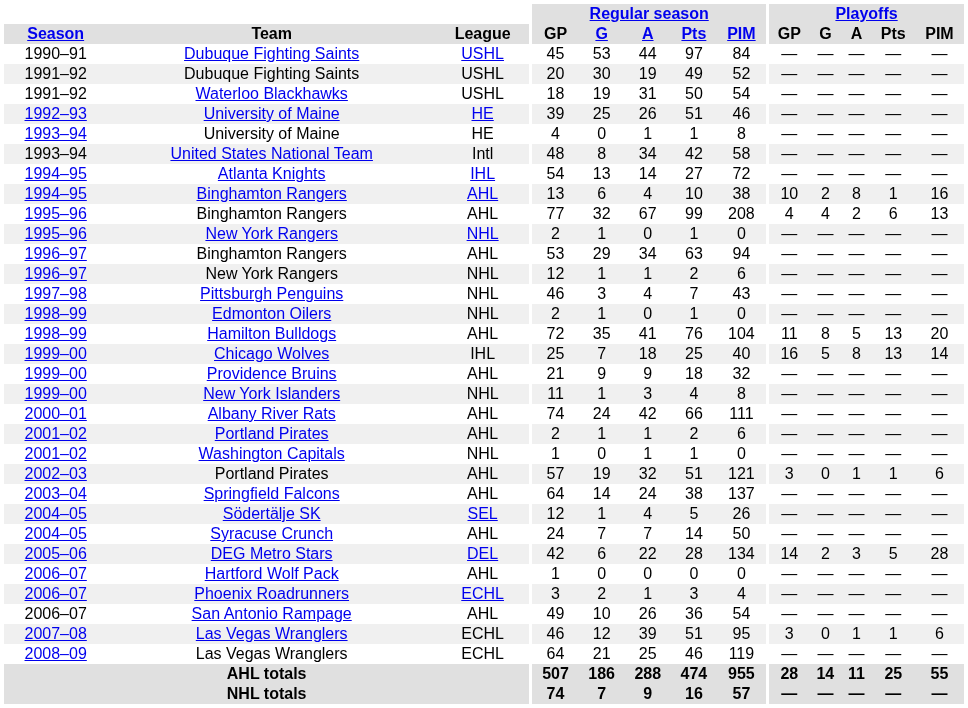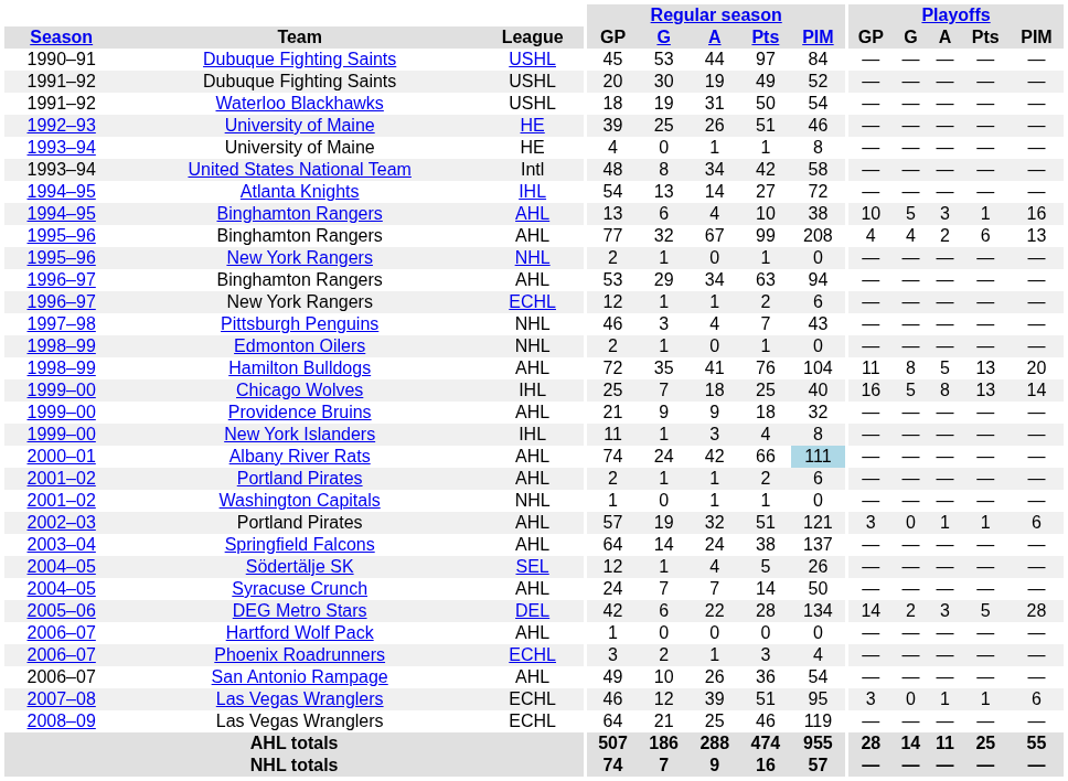1994–95 / Binghamton Rangers | Playoffs / G: 2 -> 5
1994–95 / Binghamton Rangers | Playoffs / A: 8 -> 3
1996–97 / New York Rangers | League: NHL -> ECHL
New York Islanders | League: NHL -> IHL
Albany River Rats | Regular season / PIM: no background -> lightblue background
